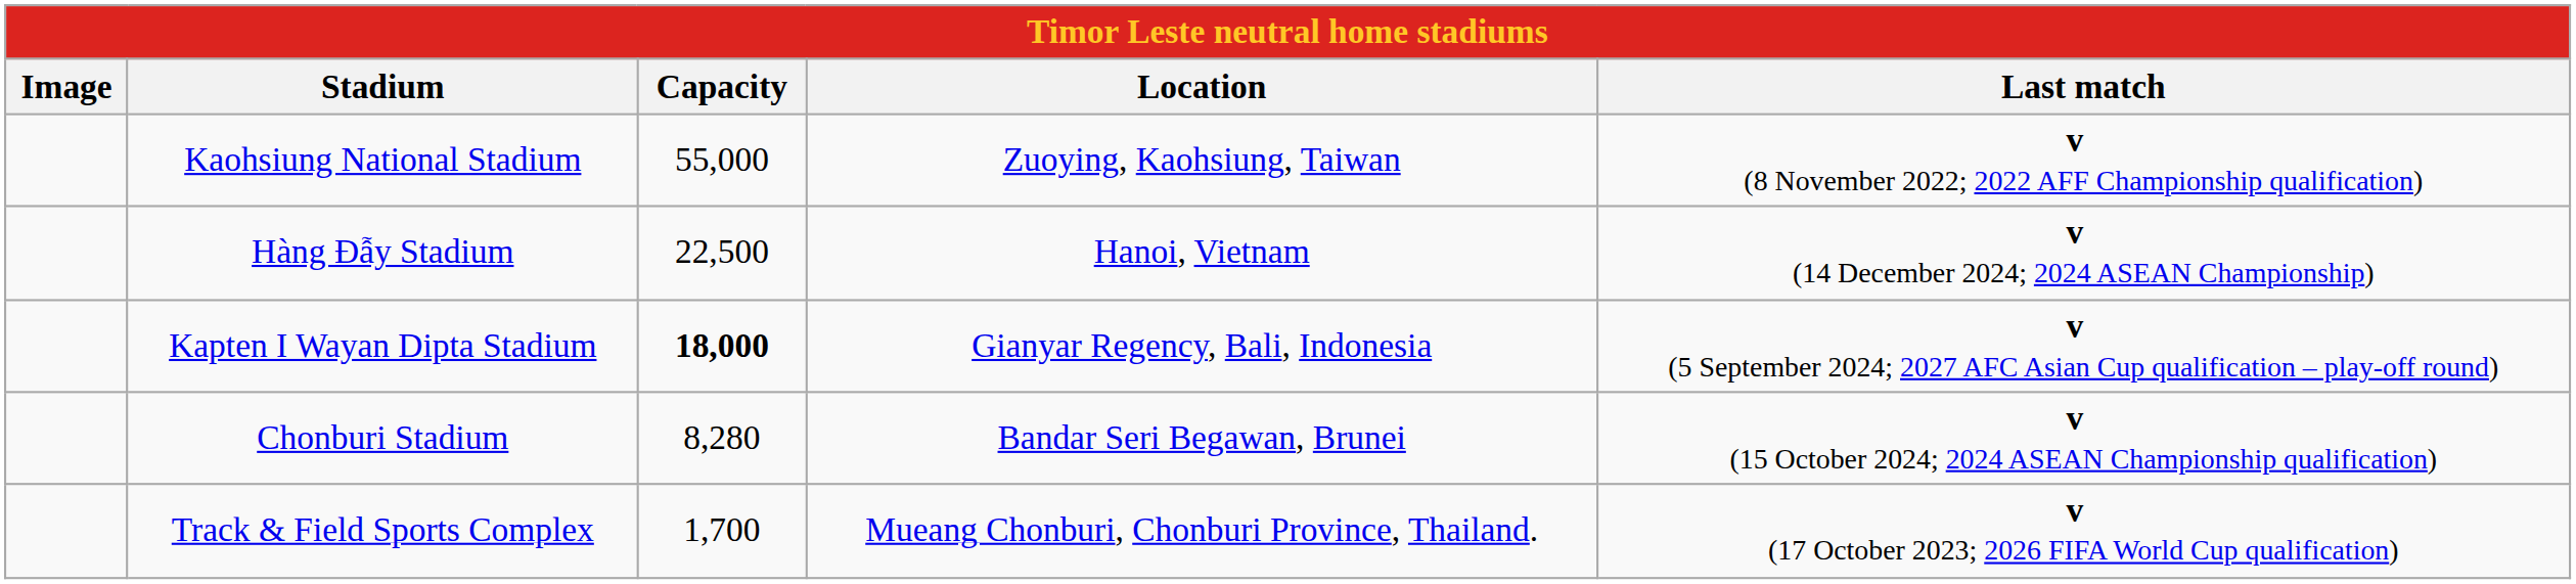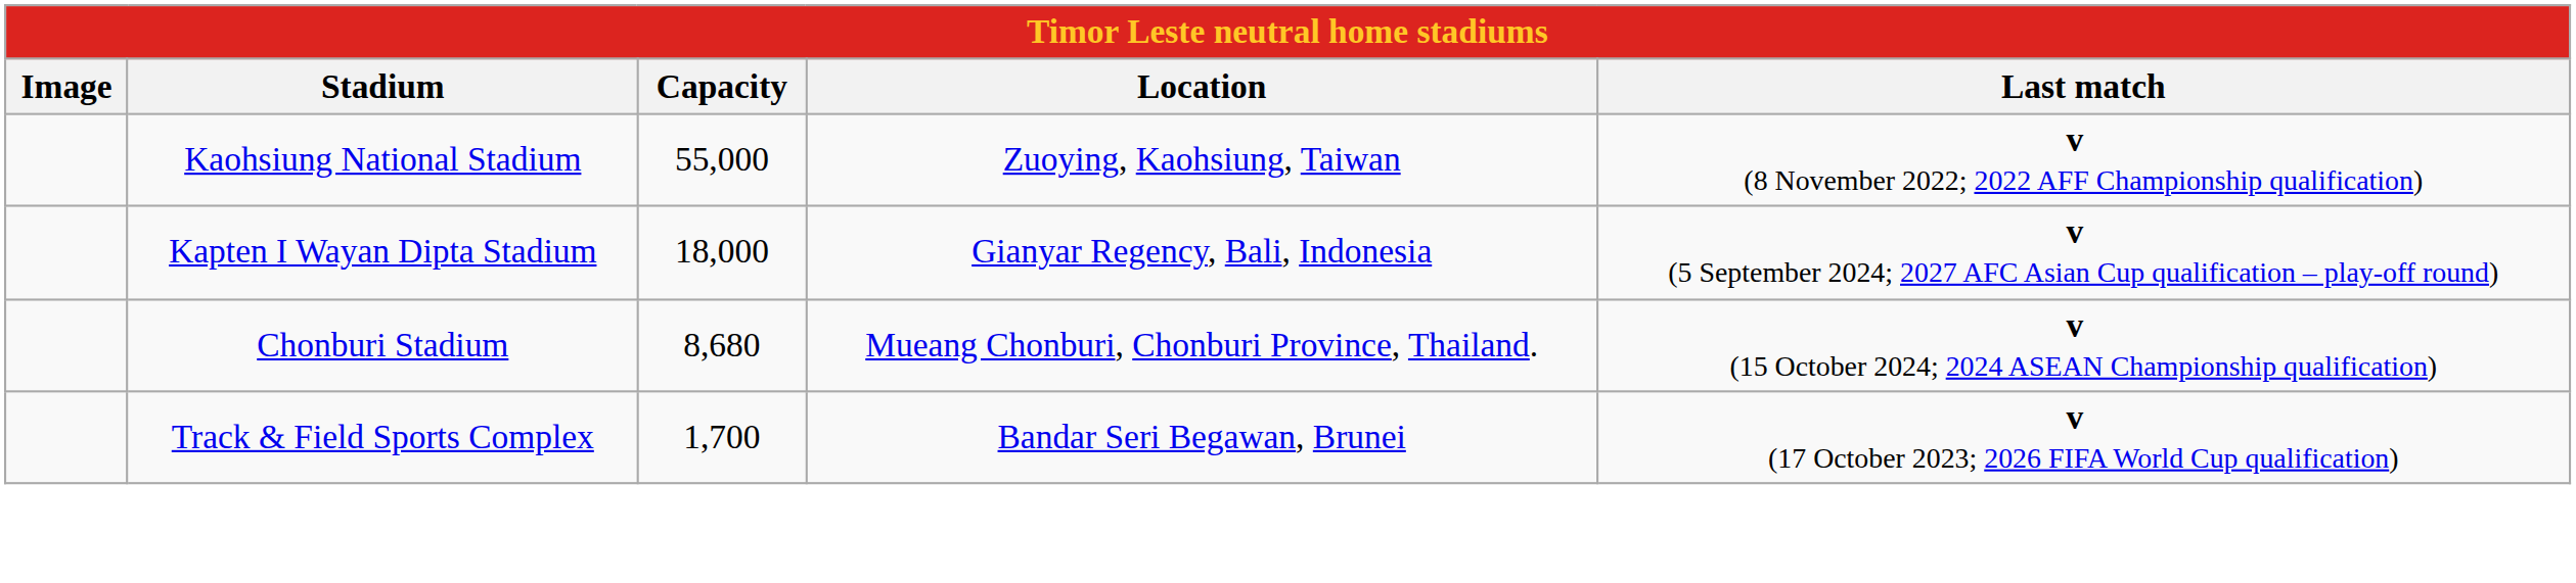- row: Hàng Đẫy Stadium | 22,500 | Hanoi, Vietnam | v (14 December 2024; 2024 ASEAN Championship)
Kapten I Wayan Dipta Stadium | Capacity: bold -> normal
Chonburi Stadium | Capacity: 8,280 -> 8,680
Chonburi Stadium | Location: Bandar Seri Begawan, Brunei -> Mueang Chonburi, Chonburi Province, Thailand.
Track & Field Sports Complex | Location: Mueang Chonburi, Chonburi Province, Thailand. -> Bandar Seri Begawan, Brunei
